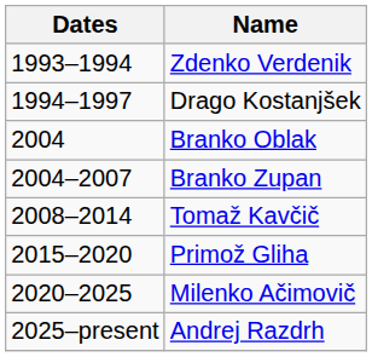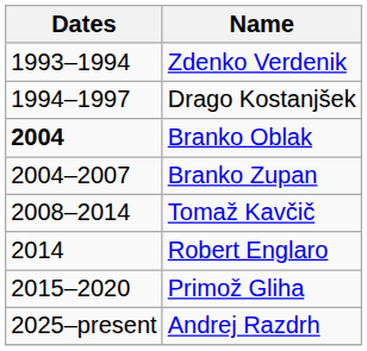Branko Oblak | Dates: normal -> bold
+ row: 2014 | Robert Englaro
- row: 2020–2025 | Milenko Ačimovič
